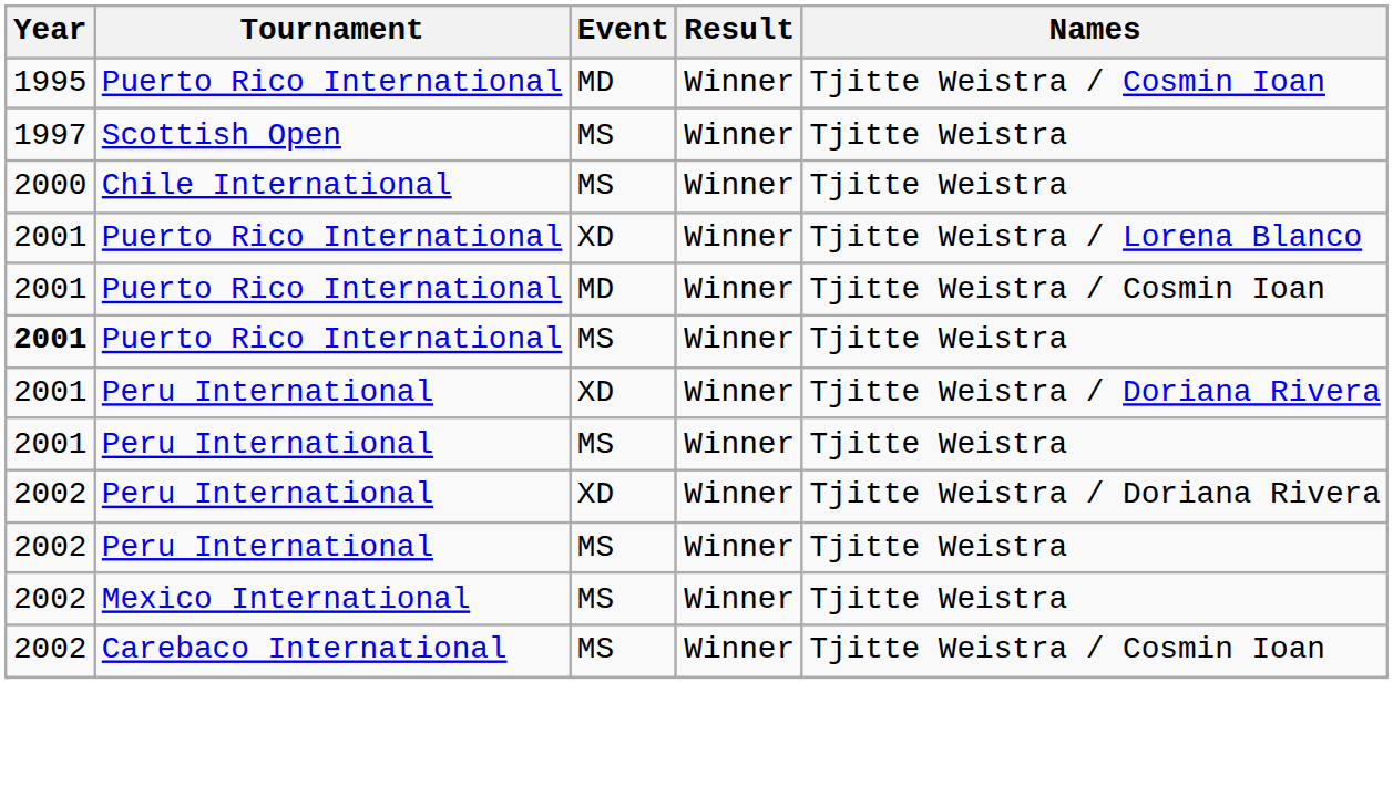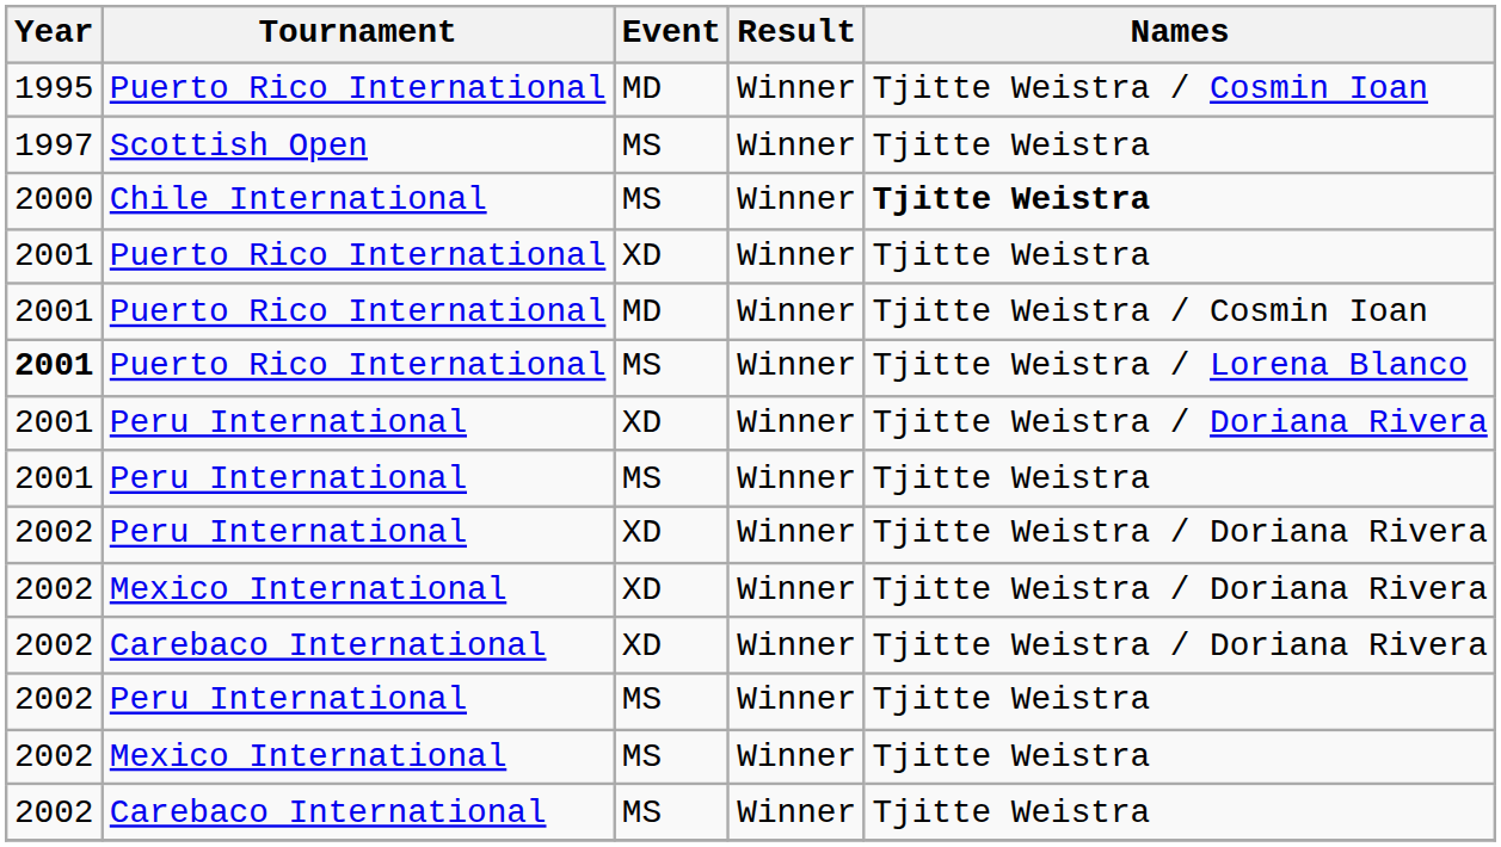Chile International | Names: normal -> bold
Puerto Rico International / XD | Names: Tjitte Weistra / Lorena Blanco -> Tjitte Weistra
Puerto Rico International / MS | Names: Tjitte Weistra -> Tjitte Weistra / Lorena Blanco
+ row: 2002 | Mexico International | XD | Winner | Tjitte Weistra / Doriana Rivera
+ row: 2002 | Carebaco International | XD | Winner | Tjitte Weistra / Doriana Rivera
Carebaco International / MS | Names: Tjitte Weistra / Cosmin Ioan -> Tjitte Weistra
